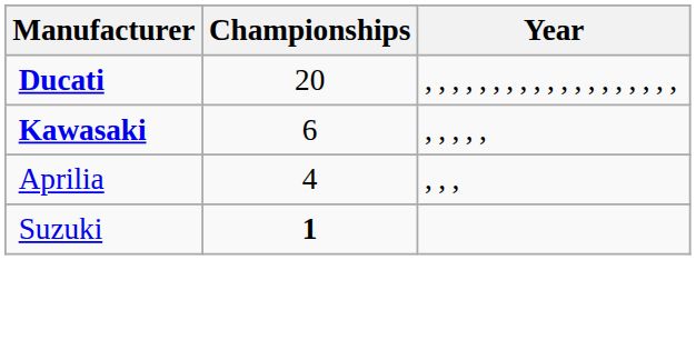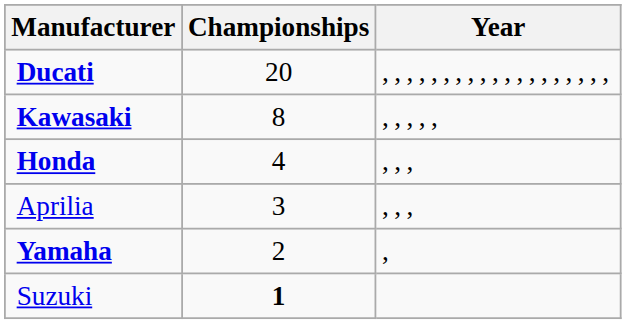Kawasaki | Championships: 6 -> 8
+ row: Honda | 4 | , , ,
Aprilia | Championships: 4 -> 3
+ row: Yamaha | 2 | ,
